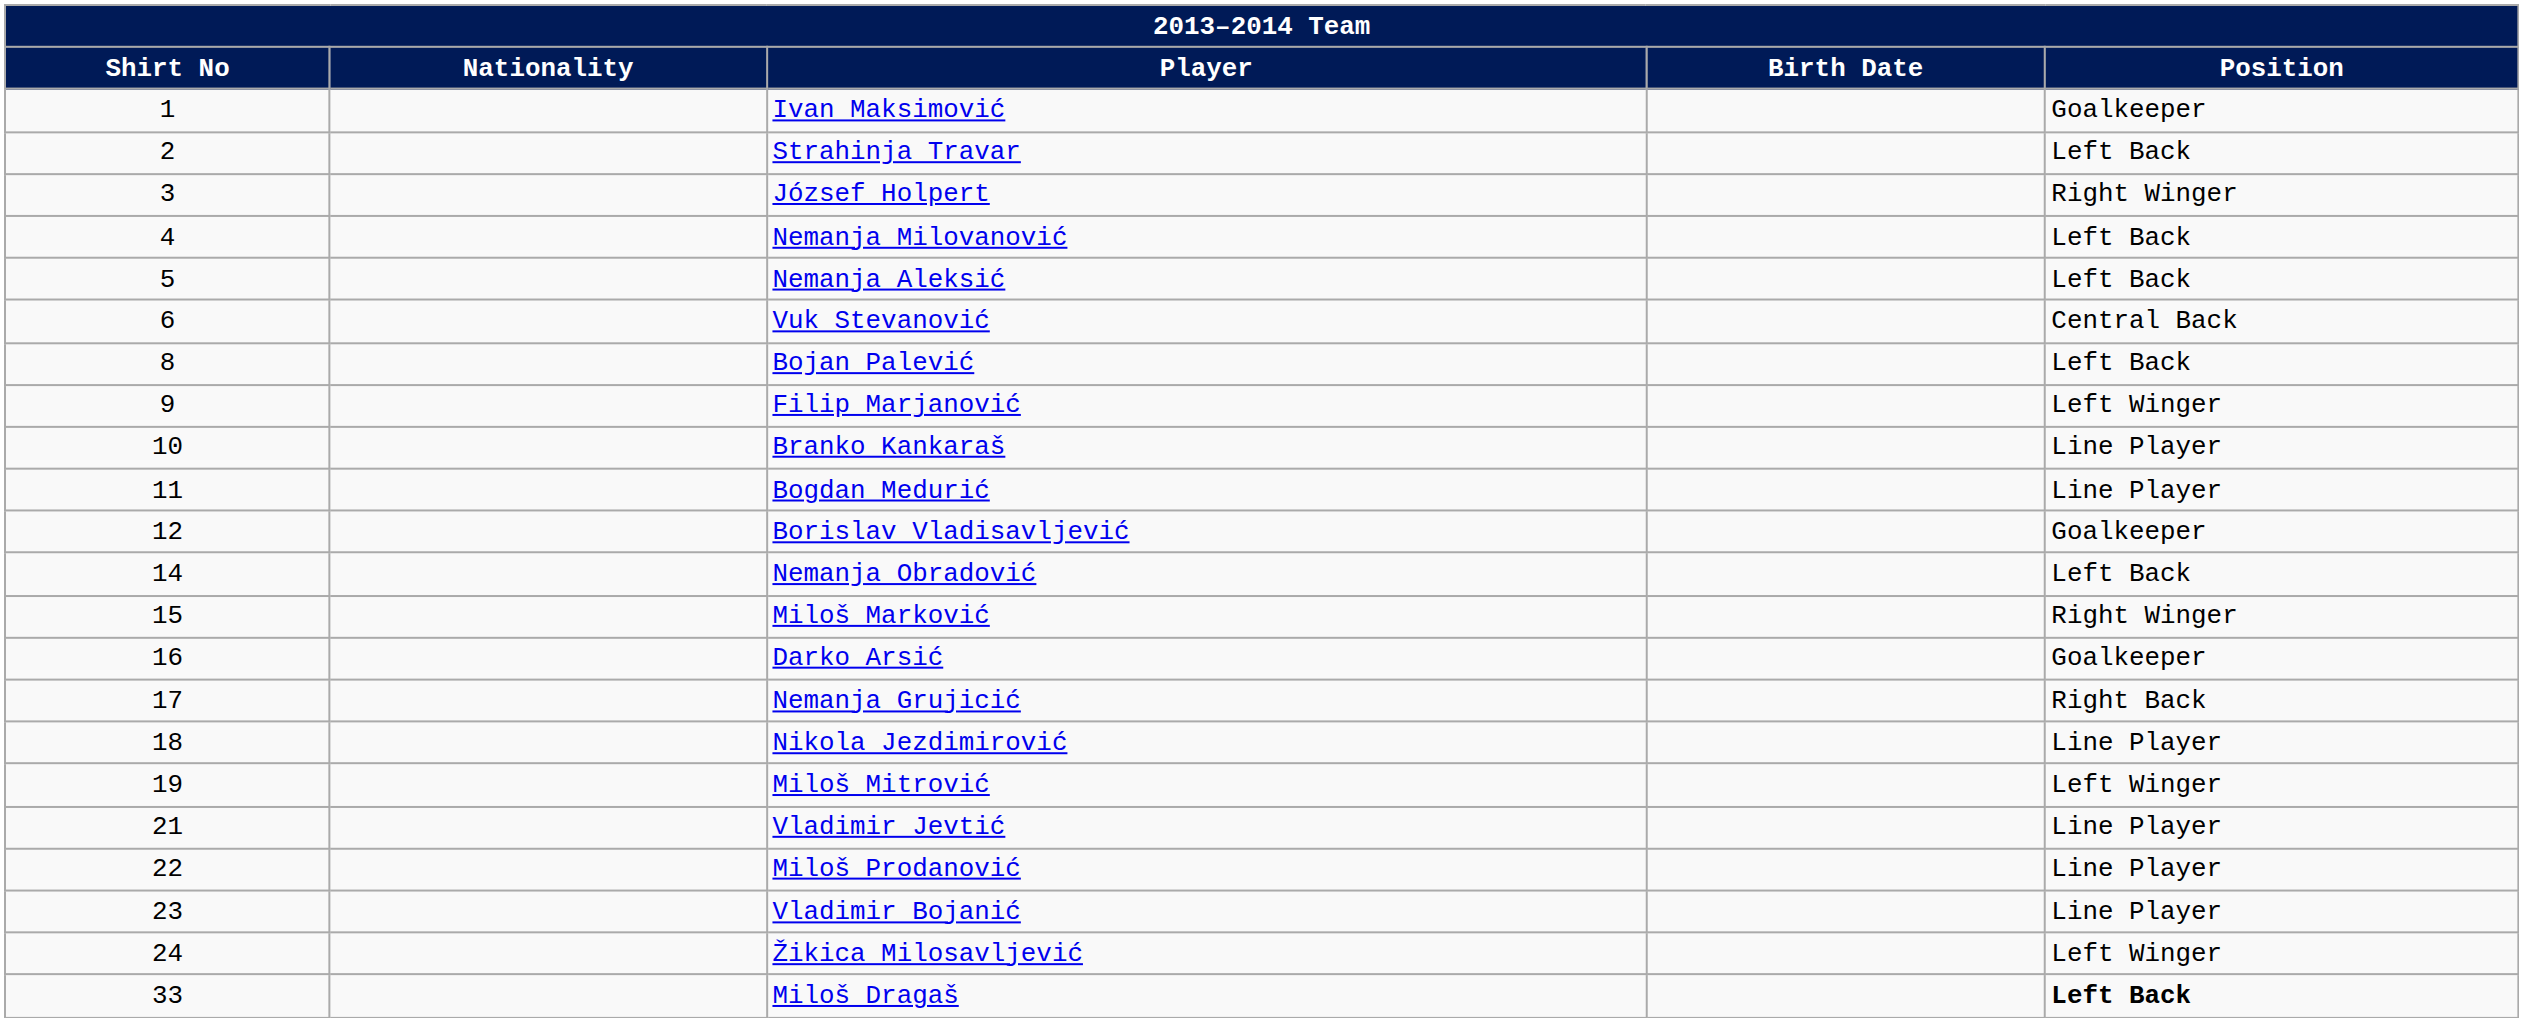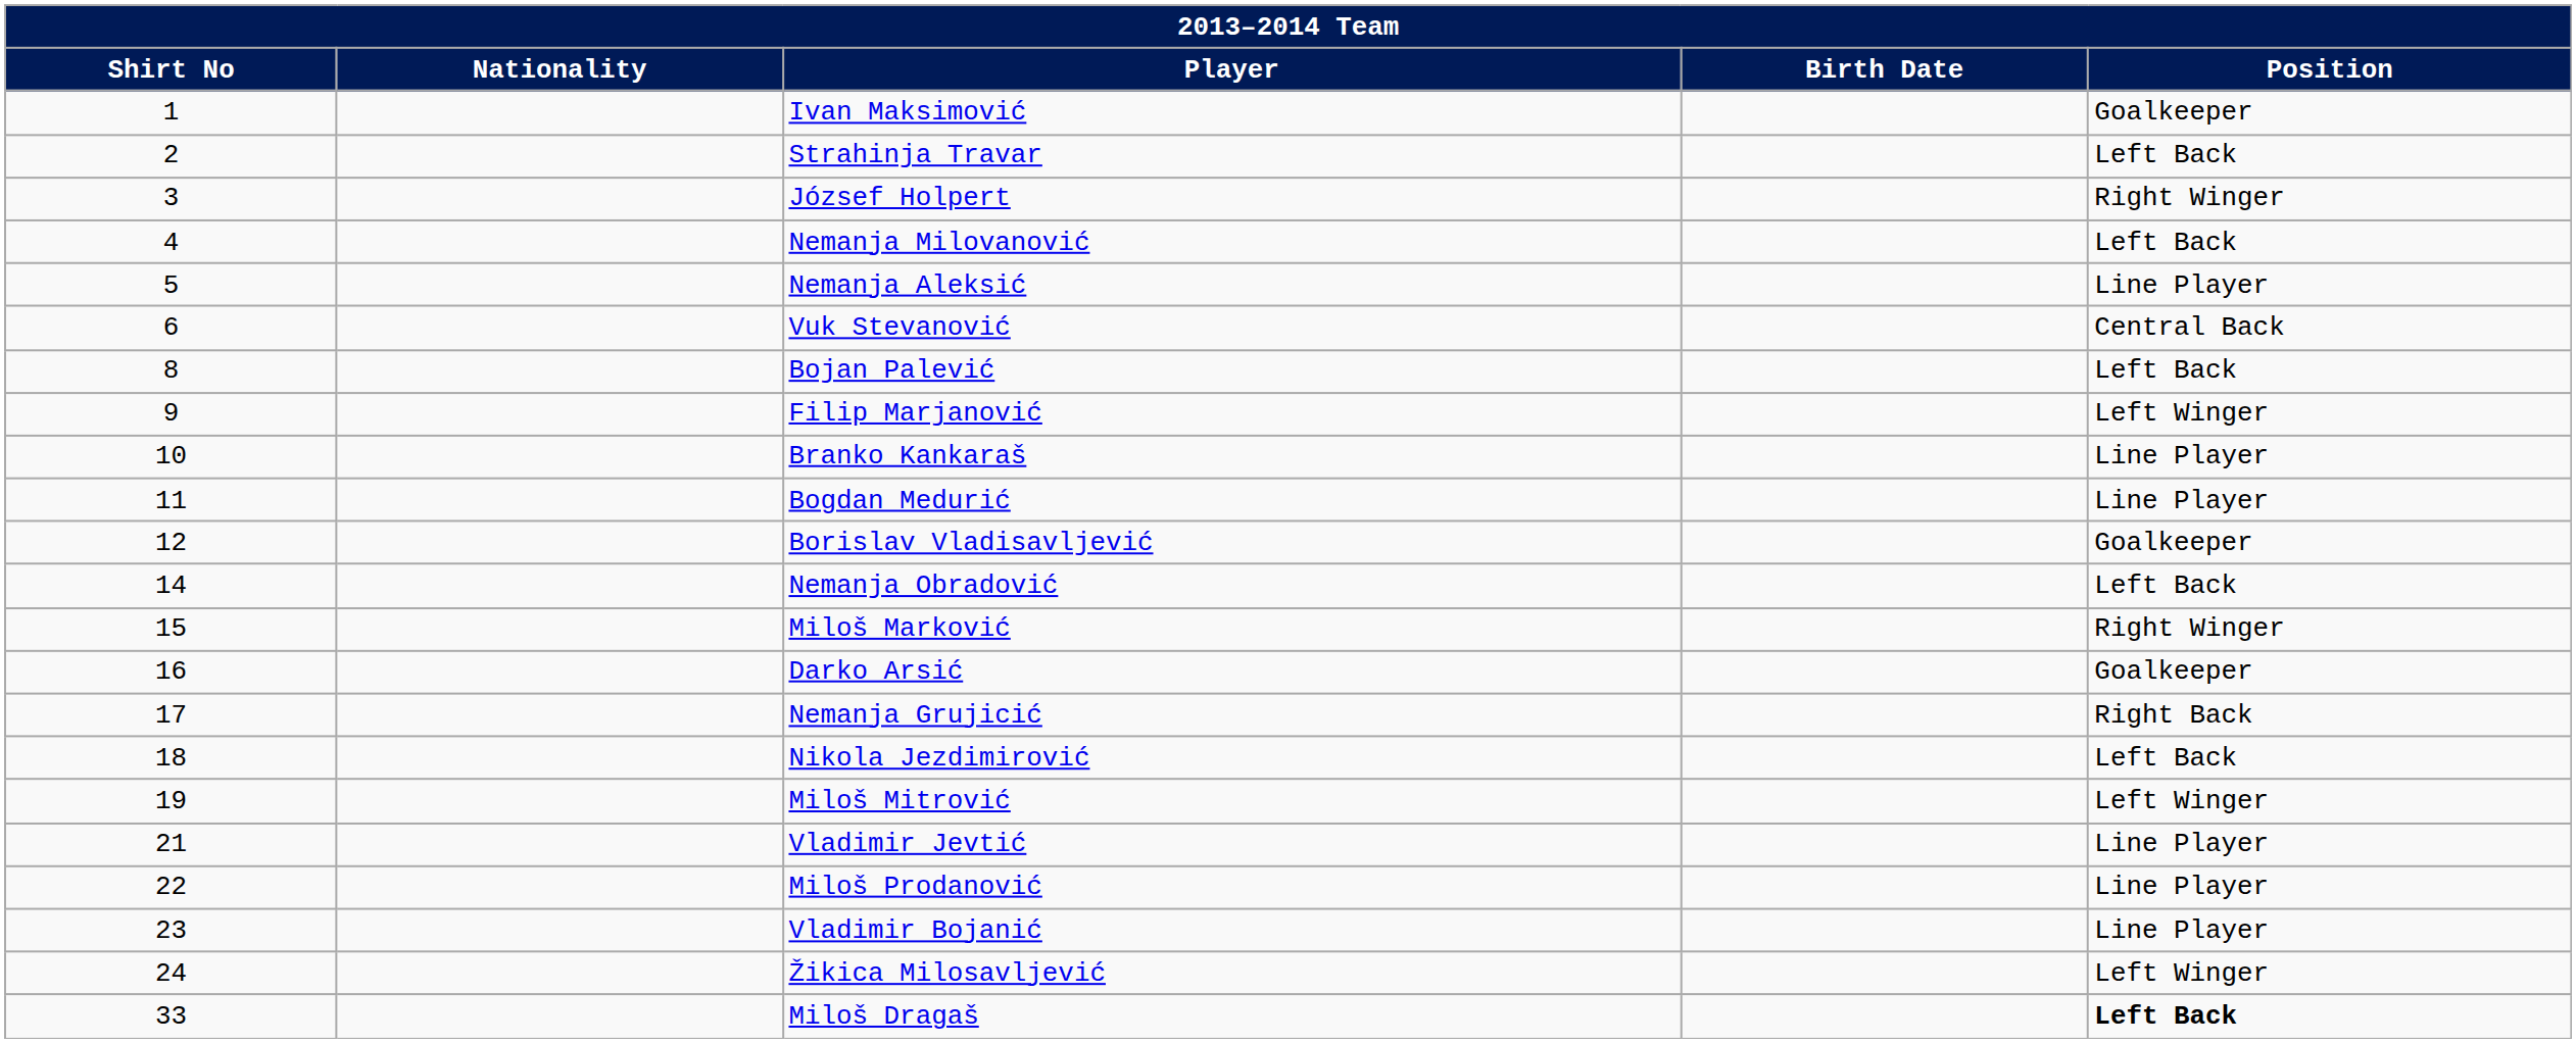Nemanja Aleksić | Position: Left Back -> Line Player
Nikola Jezdimirović | Position: Line Player -> Left Back
